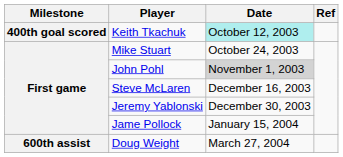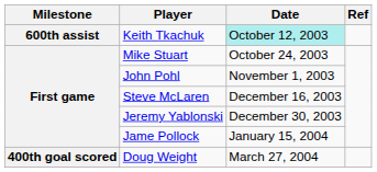Keith Tkachuk | Milestone: 400th goal scored -> 600th assist
John Pohl | Date: lightgrey background -> no background
Doug Weight | Milestone: 600th assist -> 400th goal scored
